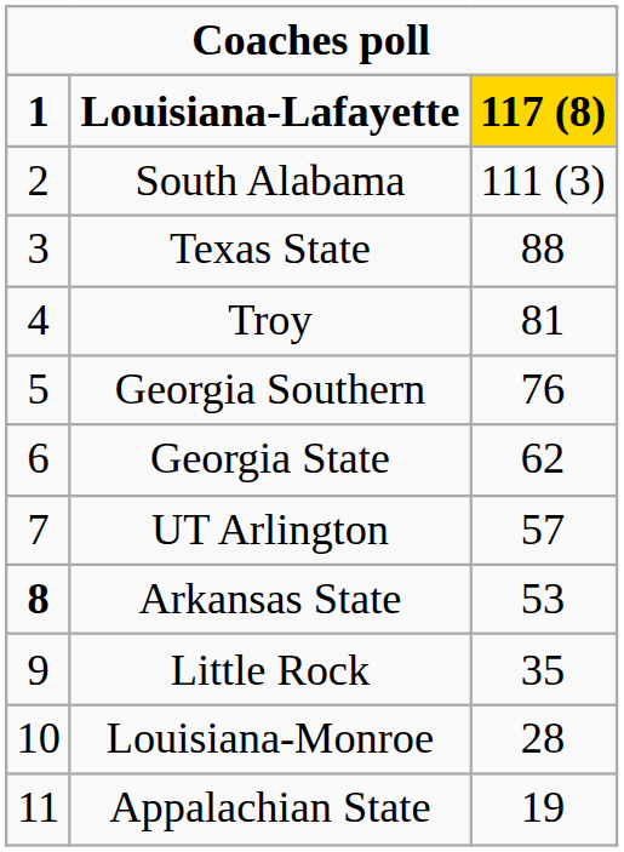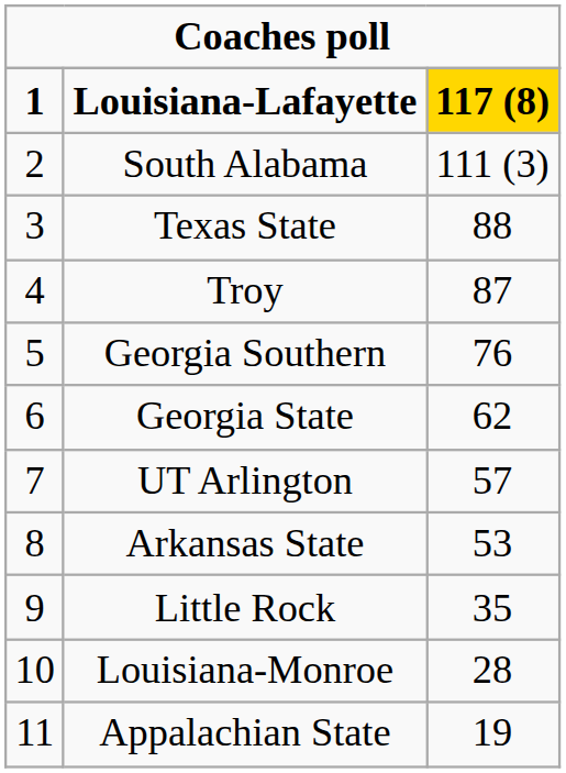Troy | column 3: 81 -> 87
Arkansas State | column 1: bold -> normal
